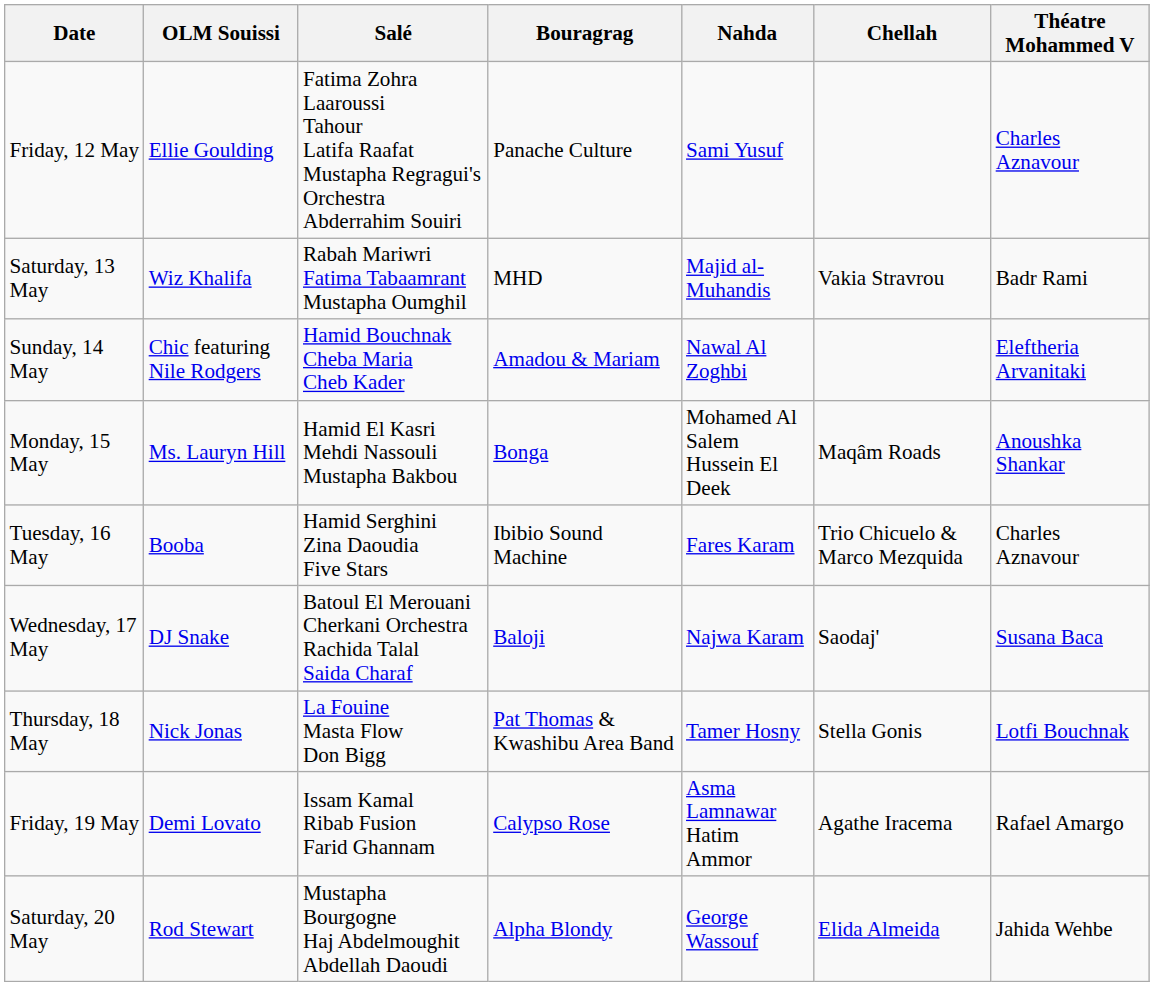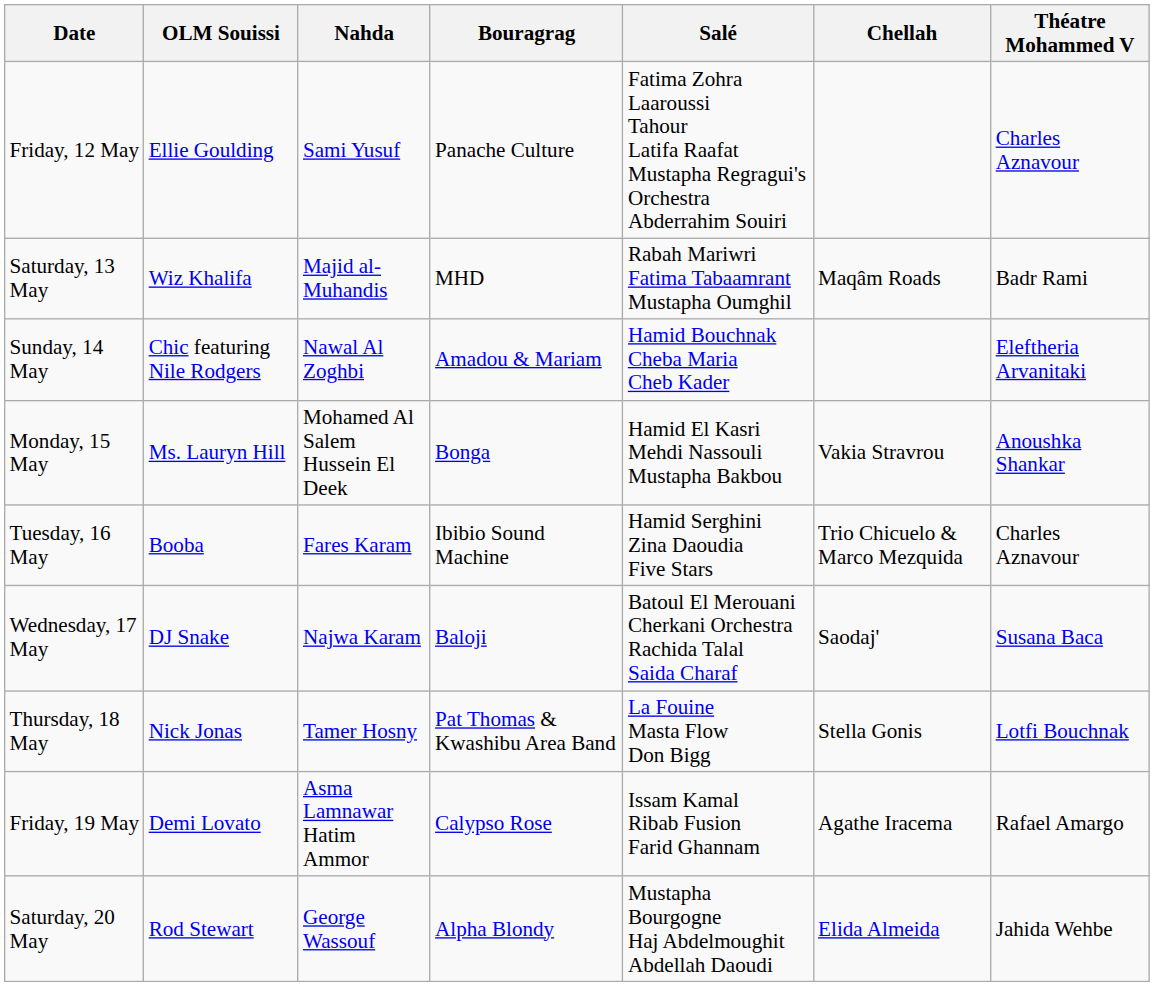columns swapped: Nahda <-> Salé
Saturday, 13 May | Chellah: Vakia Stravrou -> Maqâm Roads
Monday, 15 May | Chellah: Maqâm Roads -> Vakia Stravrou
